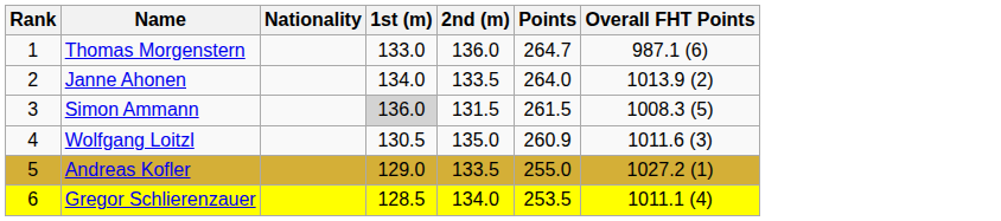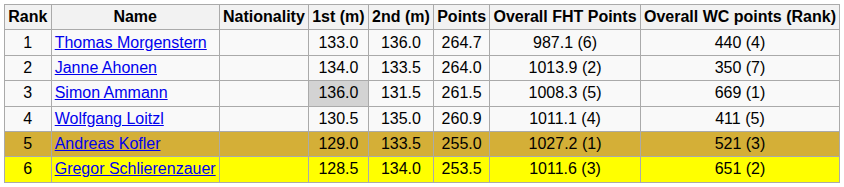+ column: Overall WC points (Rank) | 440 (4) | 350 (7) | 669 (1) | 411 (5) | 521 (3) | 651 (2)
Wolfgang Loitzl | Overall FHT Points: 1011.6 (3) -> 1011.1 (4)
Gregor Schlierenzauer | Overall FHT Points: 1011.1 (4) -> 1011.6 (3)
